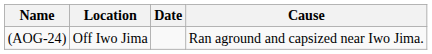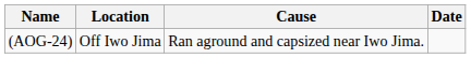columns swapped: Date <-> Cause
